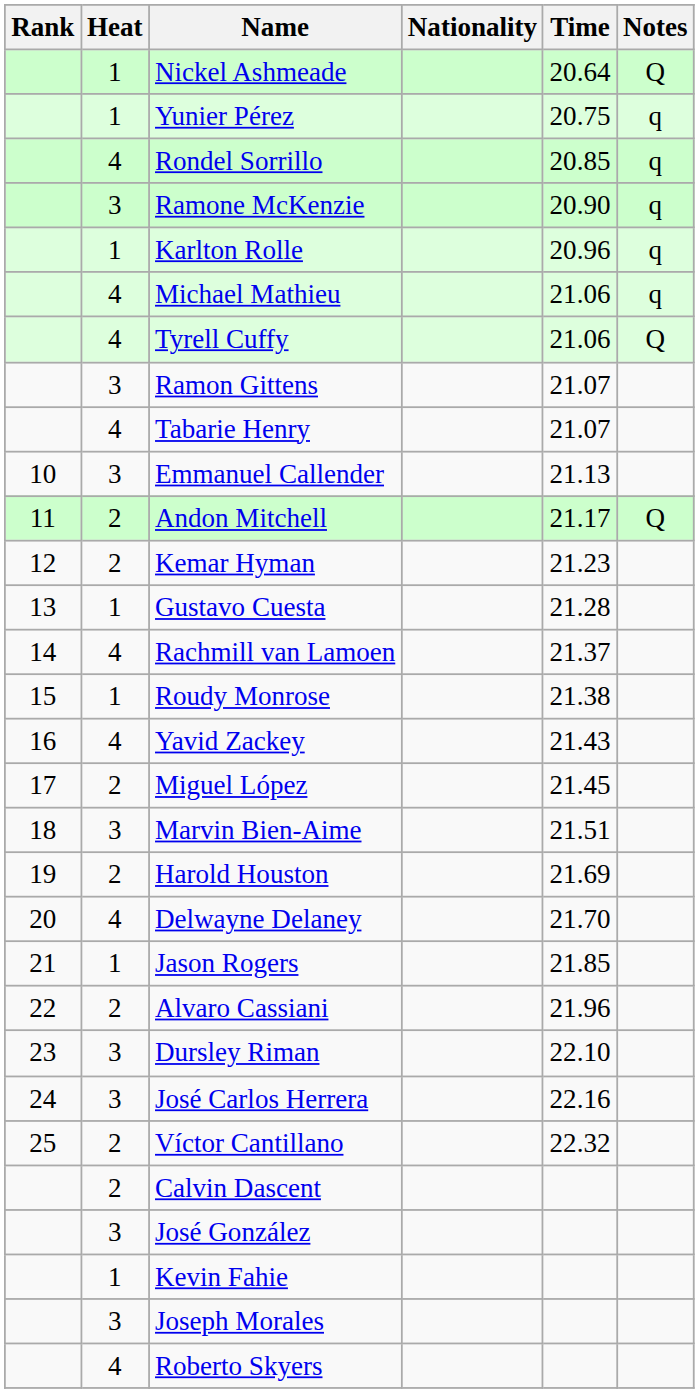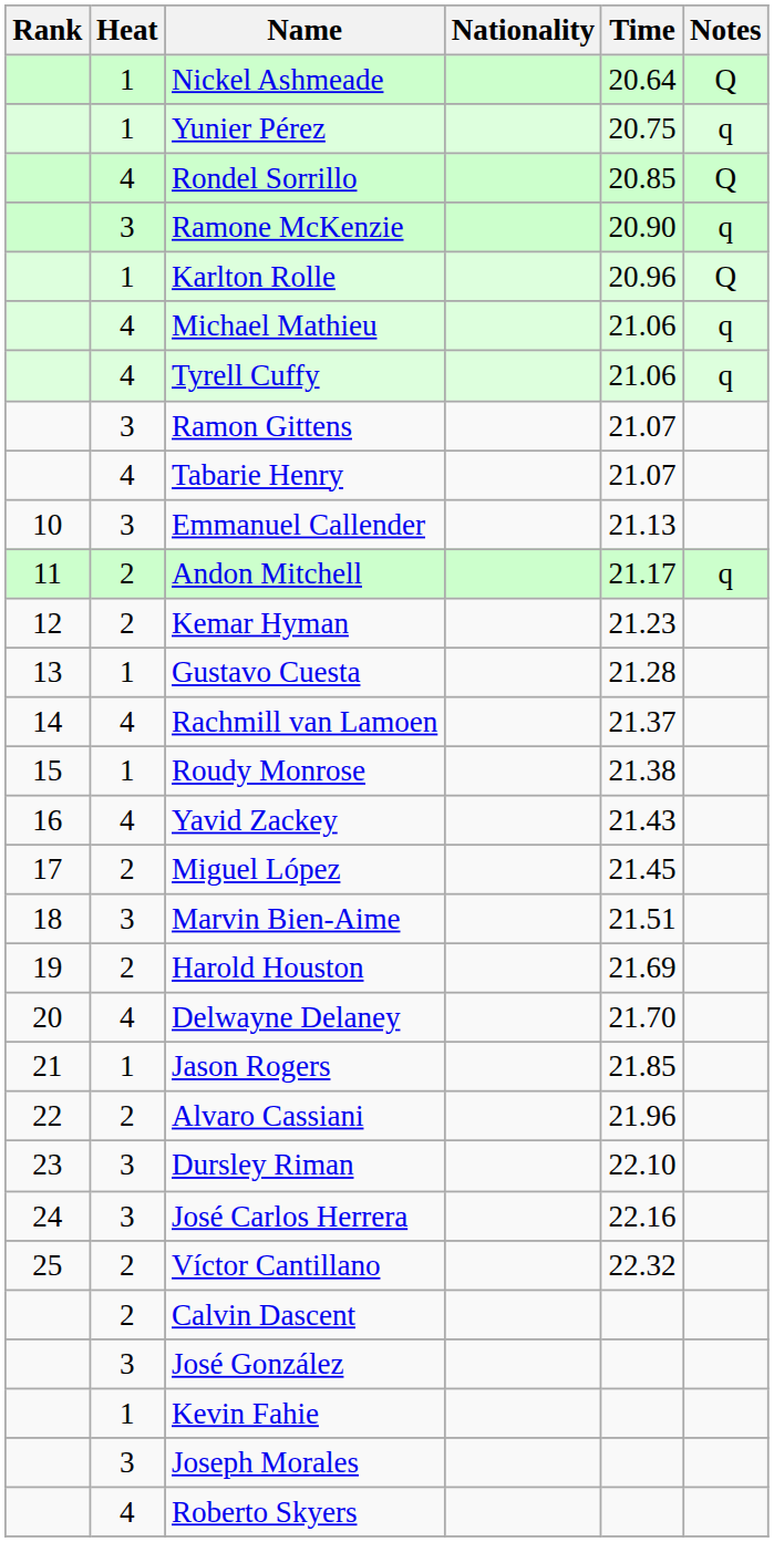Rondel Sorrillo | Notes: q -> Q
Karlton Rolle | Notes: q -> Q
Tyrell Cuffy | Notes: Q -> q
Andon Mitchell | Notes: Q -> q
